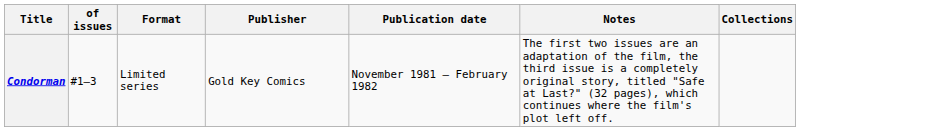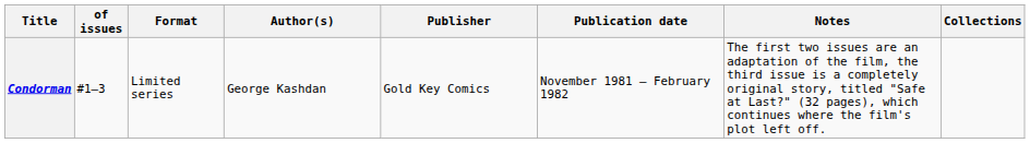+ column: Author(s) | George Kashdan
